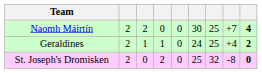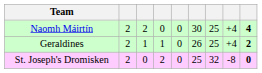Naomh Máirtín | column 8: +7 -> +4
Geraldines | column 6: 24 -> 26
